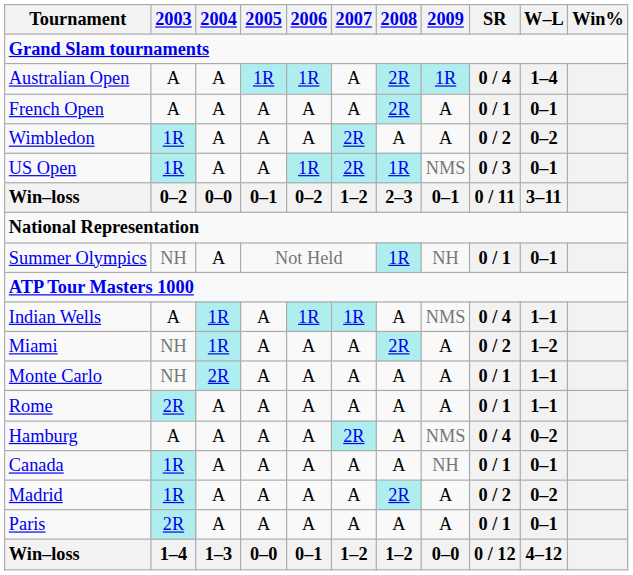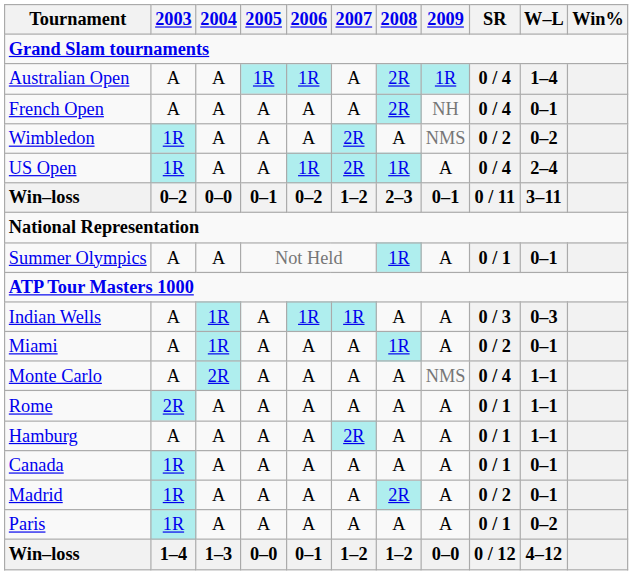French Open | 2009: A -> NH
French Open | SR: 0 / 1 -> 0 / 4
Wimbledon | 2009: A -> NMS
US Open | 2009: NMS -> A
US Open | SR: 0 / 3 -> 0 / 4
US Open | W–L: 0–1 -> 2–4
Summer Olympics | 2003: NH -> A
Summer Olympics | 2009: NH -> A
Indian Wells | 2009: NMS -> A
Indian Wells | SR: 0 / 4 -> 0 / 3
Indian Wells | W–L: 1–1 -> 0–3
Miami | 2003: NH -> A
Miami | 2008: 2R -> 1R
Miami | W–L: 1–2 -> 0–1
Monte Carlo | 2003: NH -> A
Monte Carlo | 2009: A -> NMS
Monte Carlo | SR: 0 / 1 -> 0 / 4
Hamburg | 2009: NMS -> A
Hamburg | SR: 0 / 4 -> 0 / 1
Hamburg | W–L: 0–2 -> 1–1
Canada | 2009: NH -> A
Madrid | W–L: 0–2 -> 0–1
Paris | 2003: 2R -> 1R
Paris | W–L: 0–1 -> 0–2
